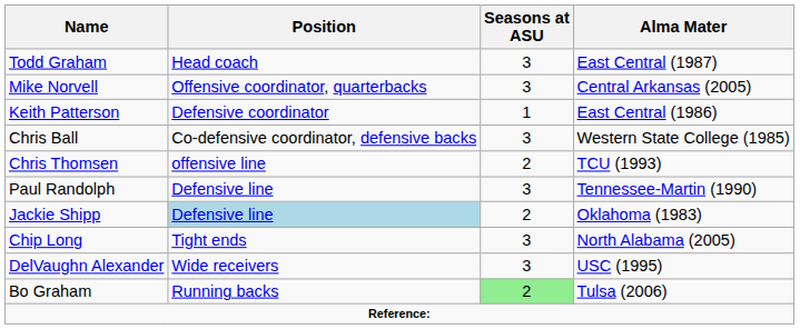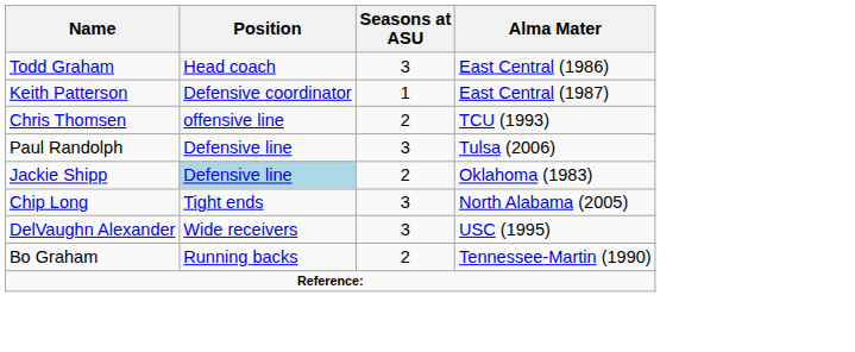Todd Graham | Alma Mater: East Central (1987) -> East Central (1986)
- row: Mike Norvell | Offensive coordinator, quarterbacks | 3 | Central Arkansas (2005)
Keith Patterson | Alma Mater: East Central (1986) -> East Central (1987)
- row: Chris Ball | Co-defensive coordinator, defensive backs | 3 | Western State College (1985)
Paul Randolph | Alma Mater: Tennessee-Martin (1990) -> Tulsa (2006)
Bo Graham | Seasons at ASU: lightgreen background -> no background
Bo Graham | Alma Mater: Tulsa (2006) -> Tennessee-Martin (1990)
